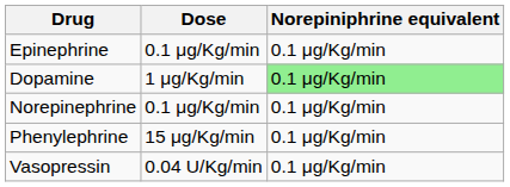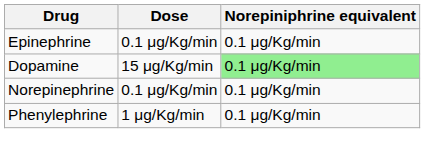Dopamine | Dose: 1 μg/Kg/min -> 15 μg/Kg/min
Phenylephrine | Dose: 15 μg/Kg/min -> 1 μg/Kg/min
- row: Vasopressin | 0.04 U/Kg/min | 0.1 μg/Kg/min
